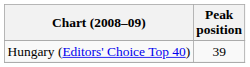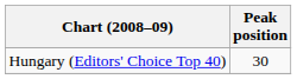Hungary (Editors' Choice Top 40) | Peak position: 39 -> 30
